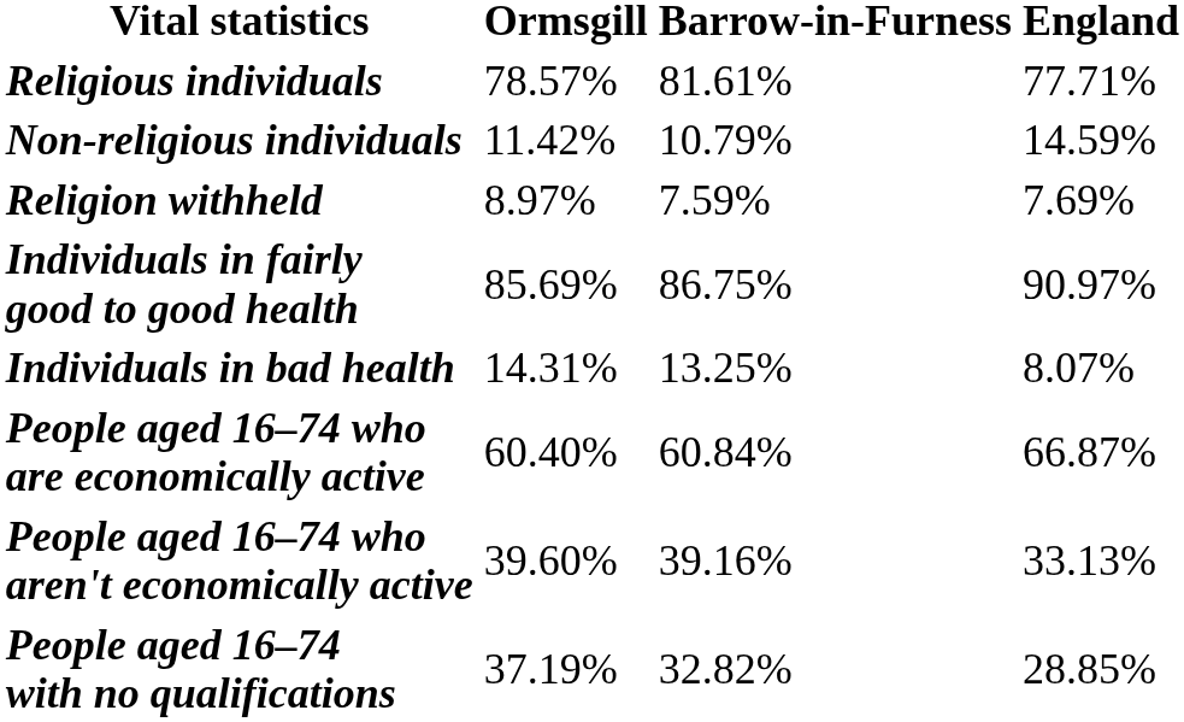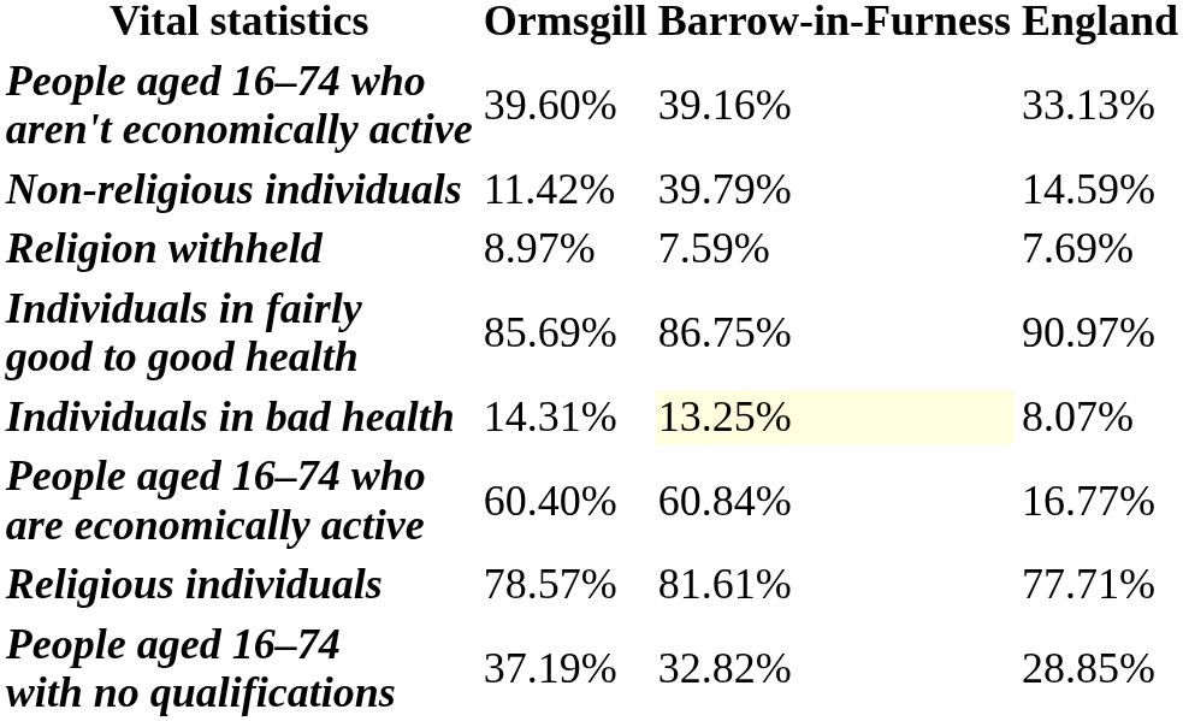rows swapped: Religious individuals <-> People aged 16–74 who aren't economically active
Non-religious individuals | Barrow-in-Furness: 10.79% -> 39.79%
Individuals in bad health | Barrow-in-Furness: no background -> lightyellow background
People aged 16–74 who are economically active | England: 66.87% -> 16.77%
